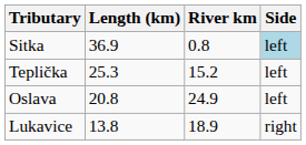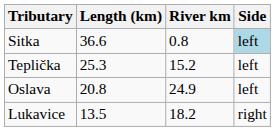Sitka | Length (km): 36.9 -> 36.6
Lukavice | Length (km): 13.8 -> 13.5
Lukavice | River km: 18.9 -> 18.2
